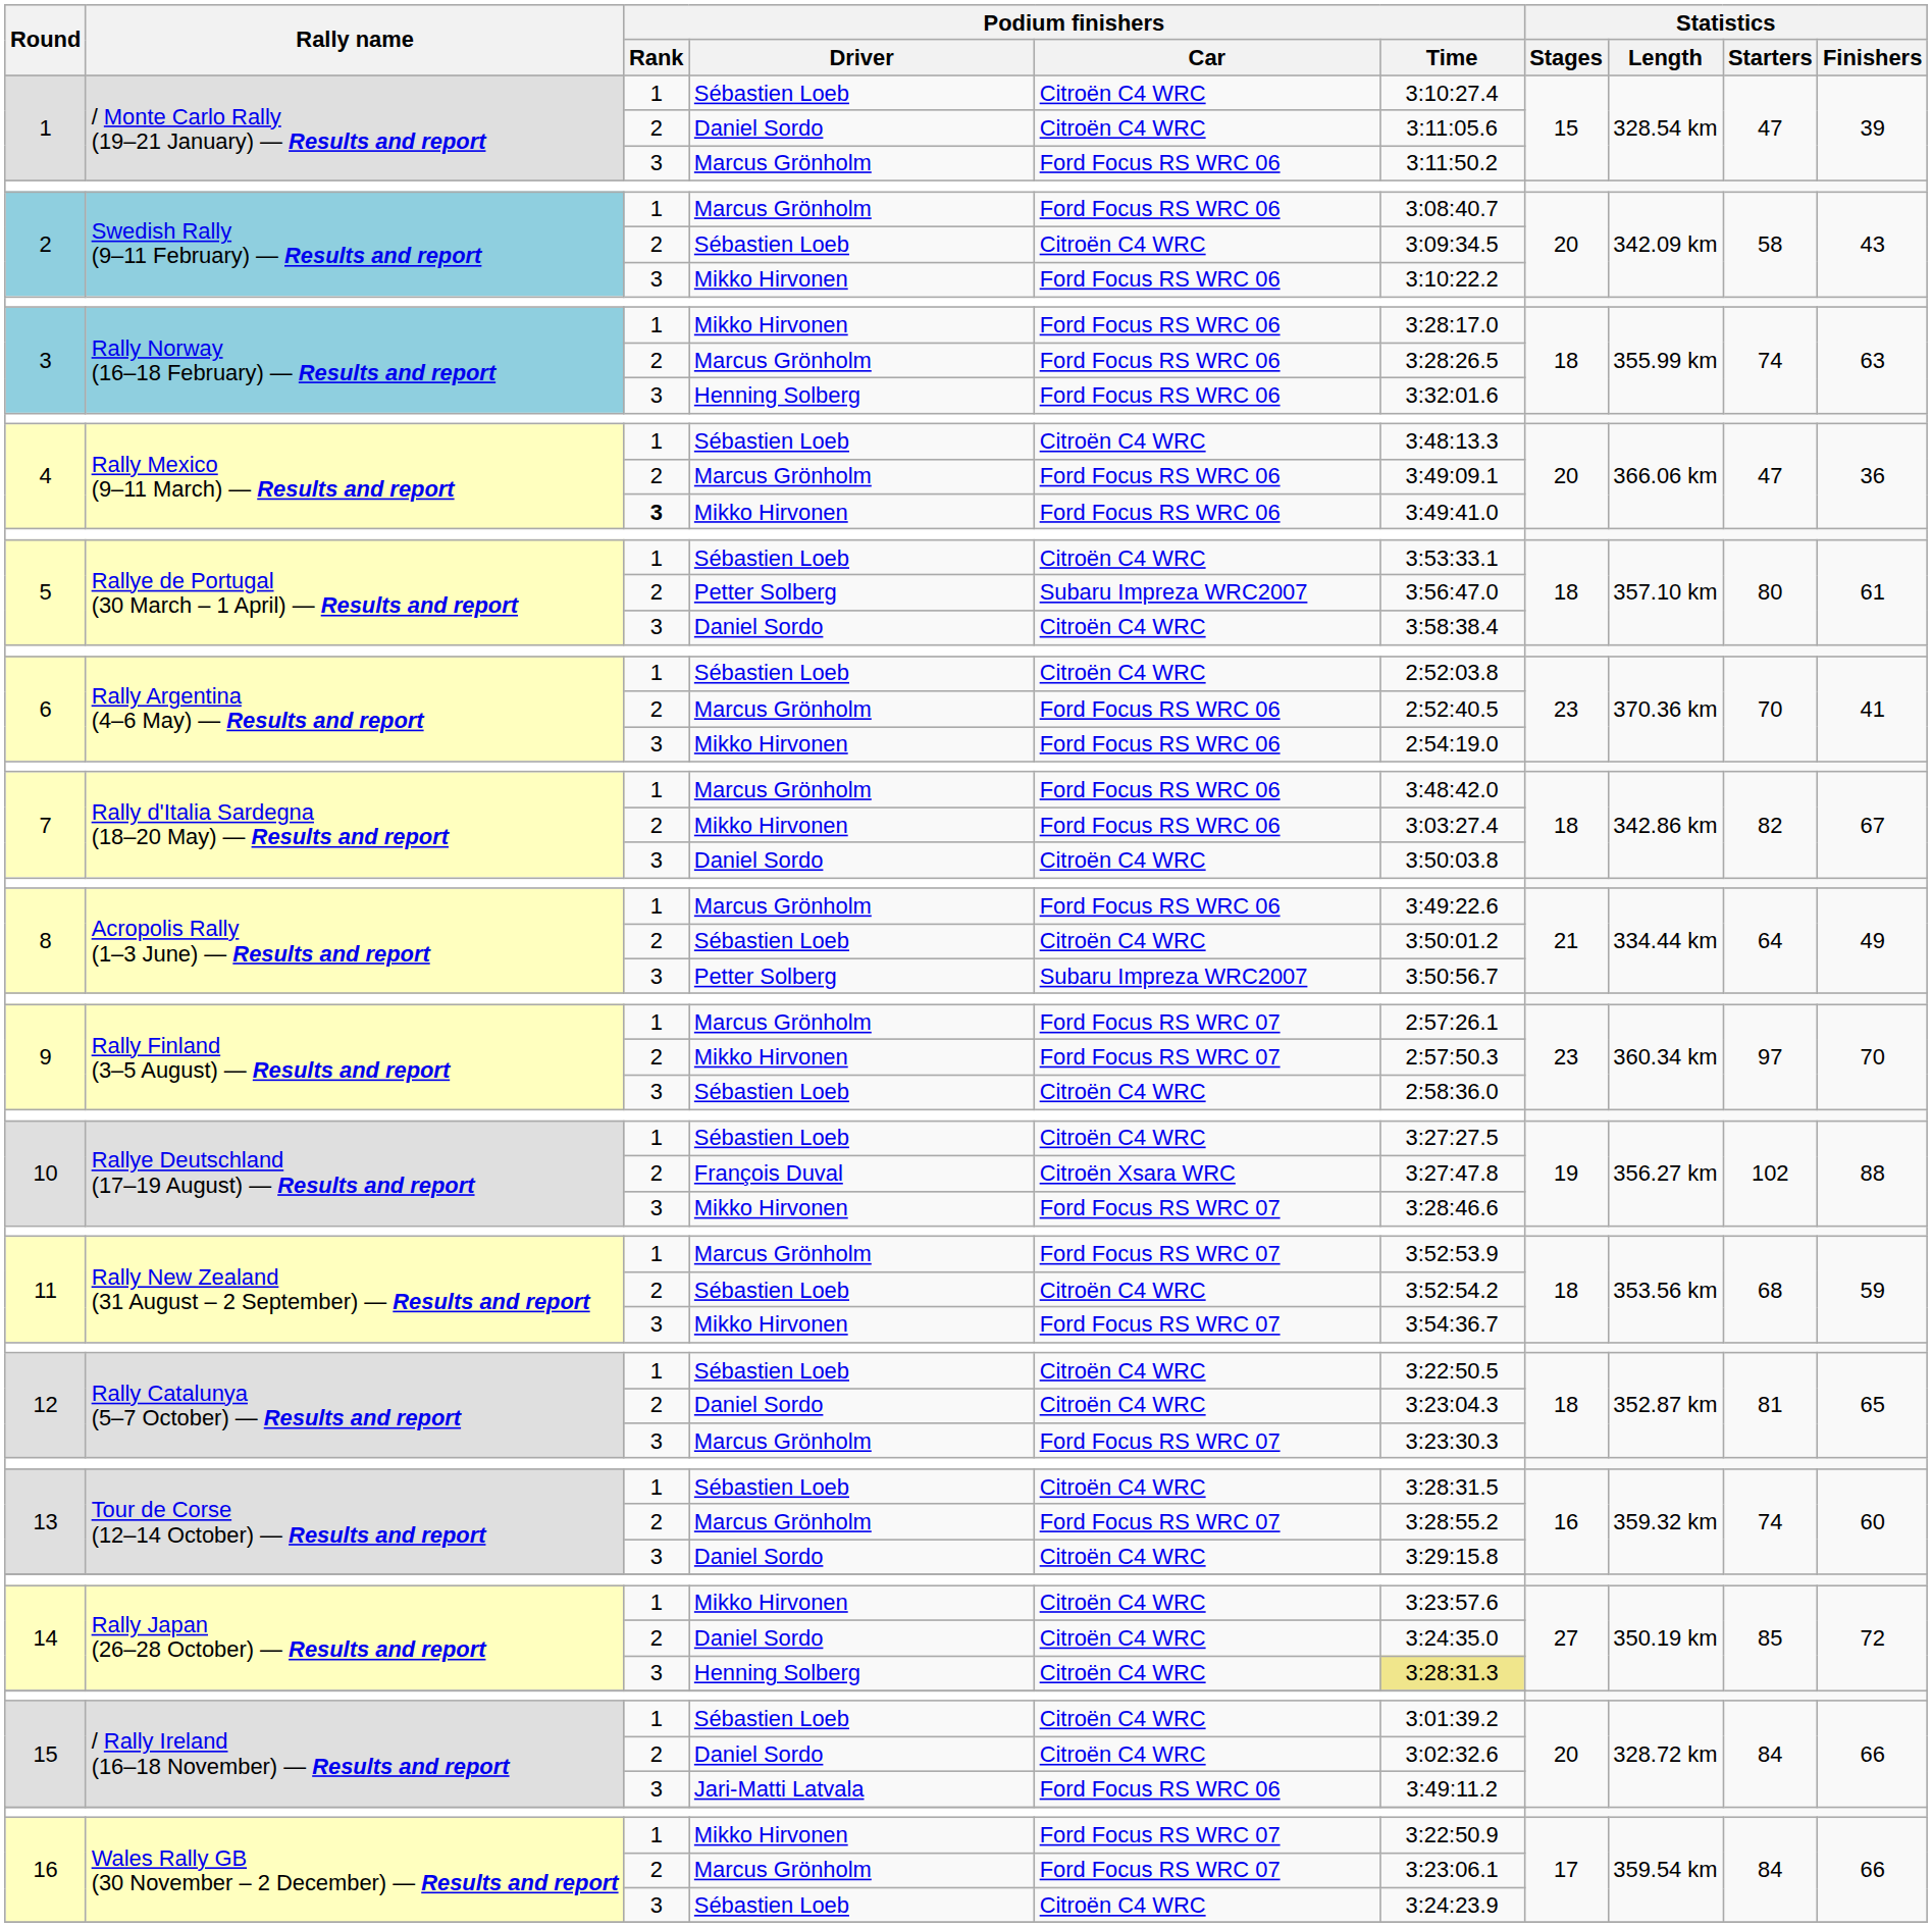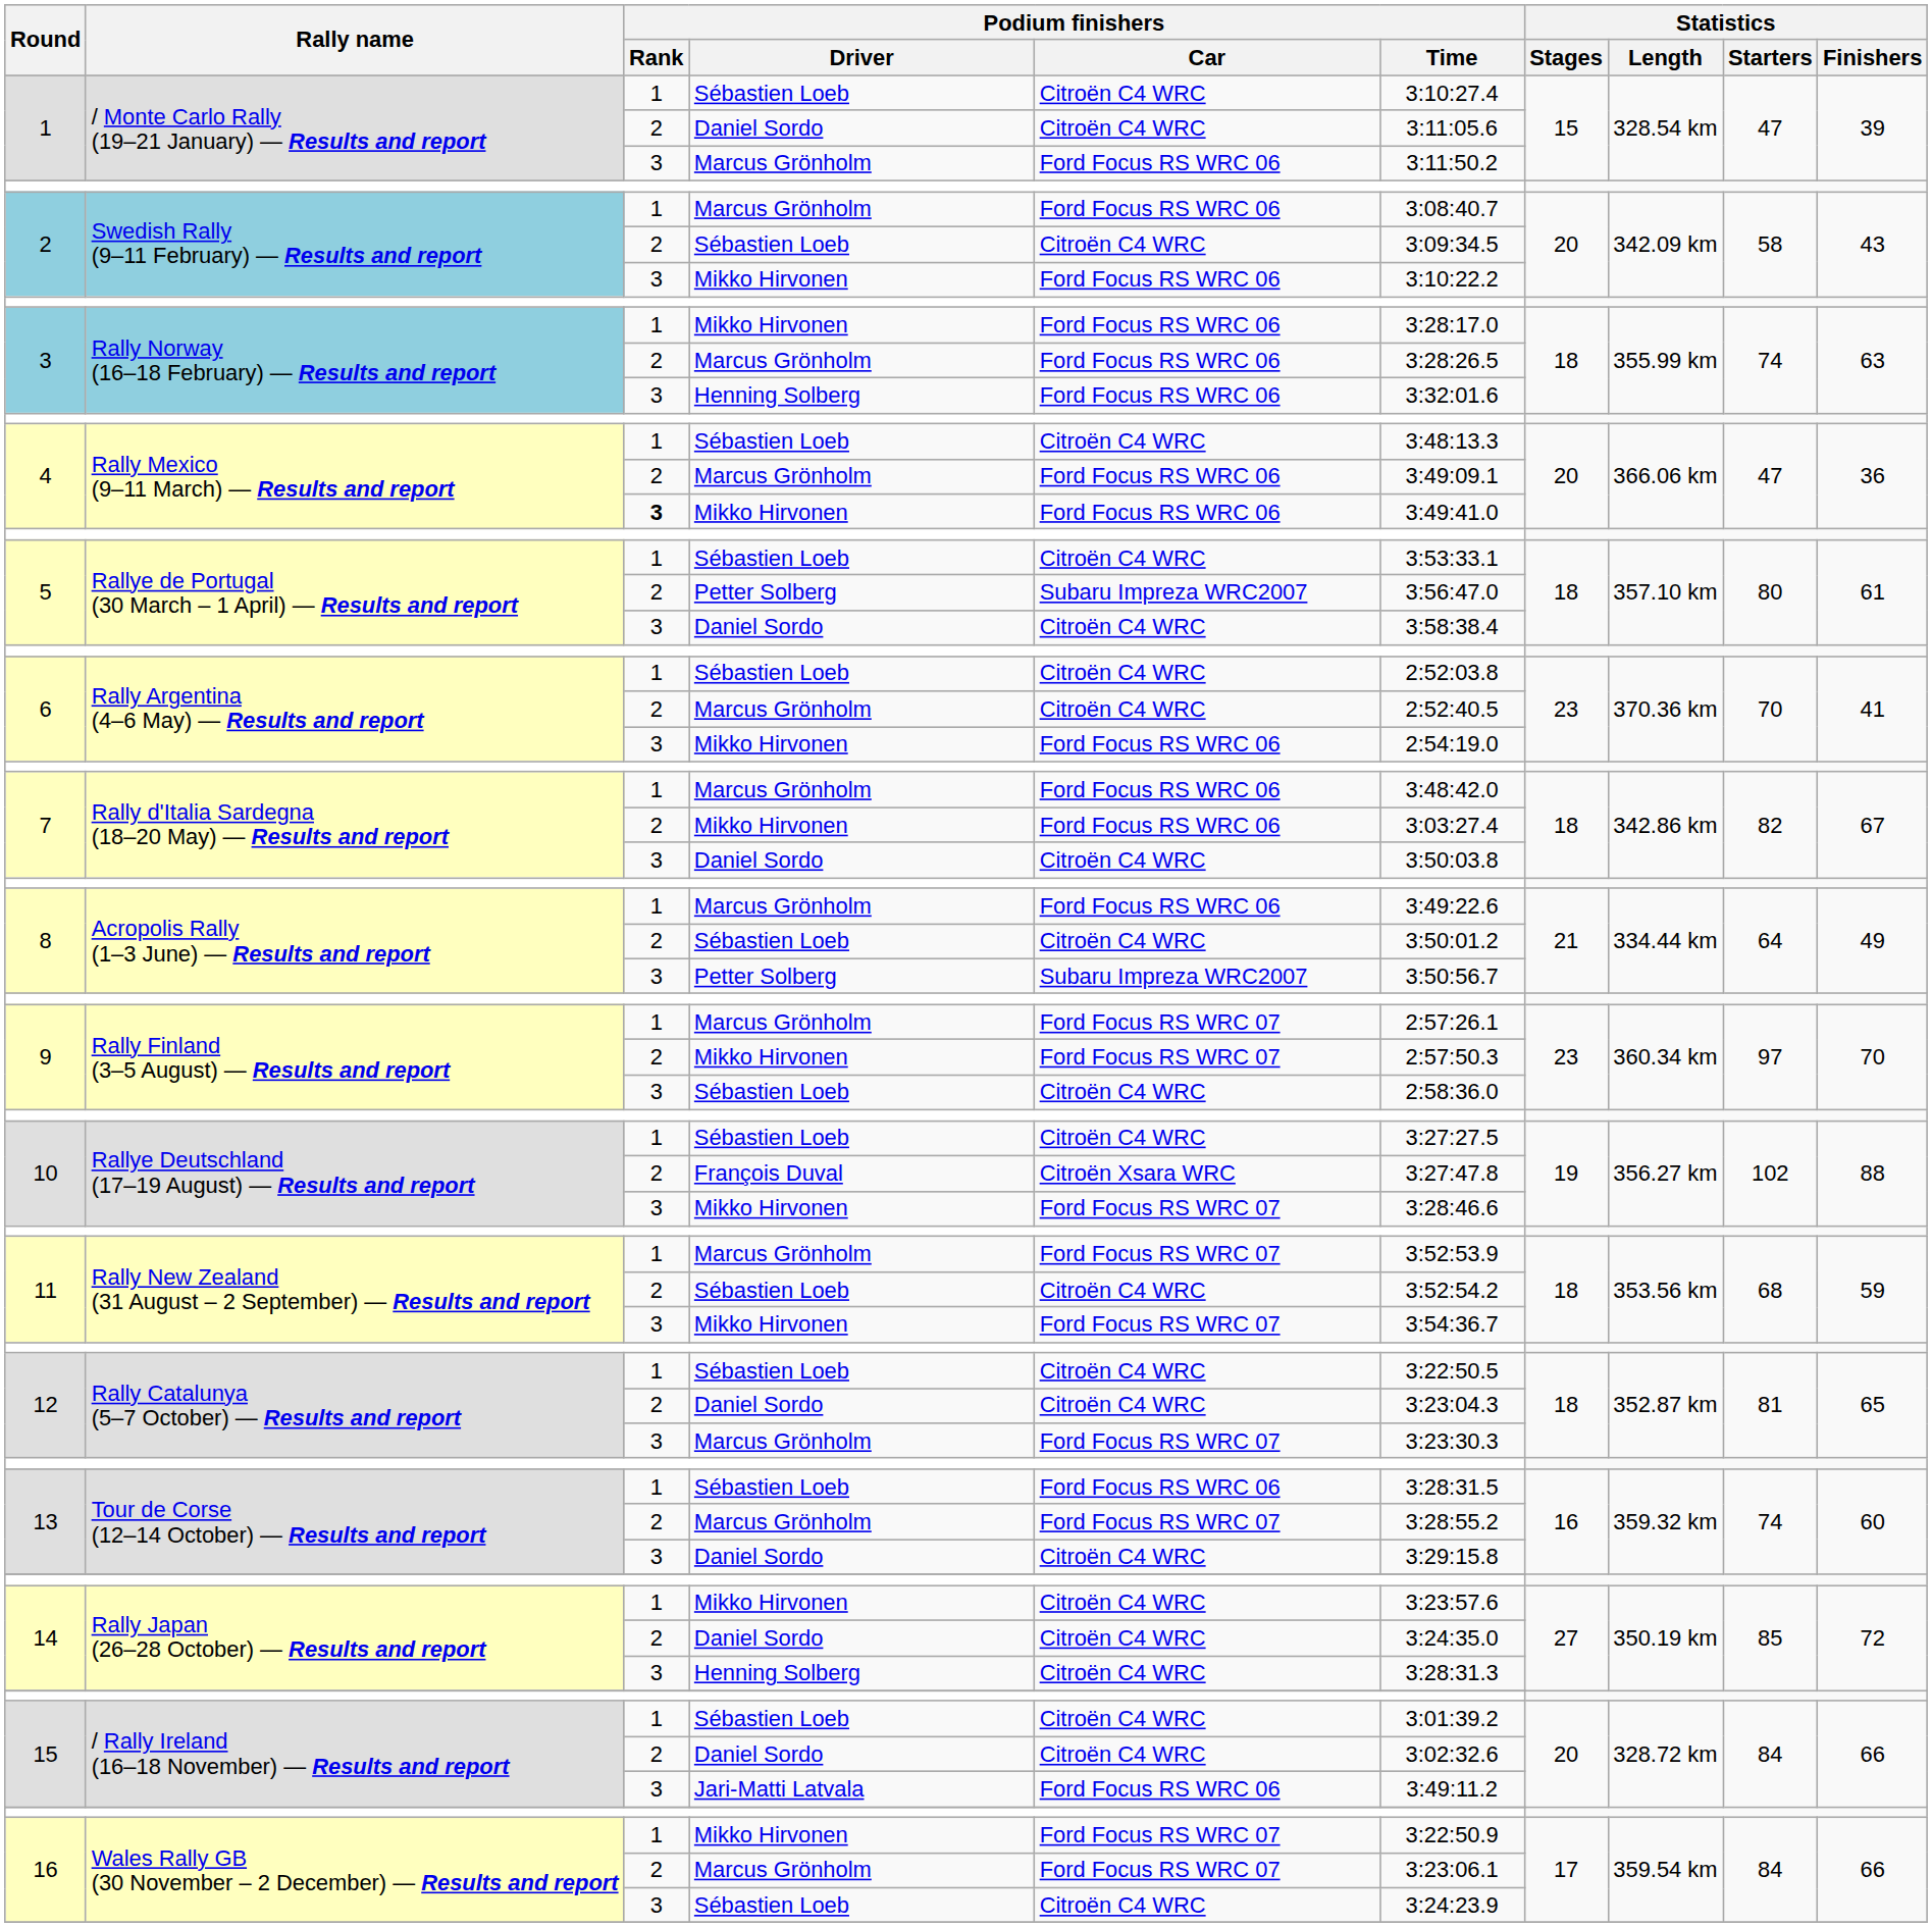6 / Marcus Grönholm | Podium finishers / Car: Ford Focus RS WRC 06 -> Citroën C4 WRC
13 / Sébastien Loeb | Podium finishers / Car: Citroën C4 WRC -> Ford Focus RS WRC 06
14 / Henning Solberg | Podium finishers / Time: khaki background -> no background
